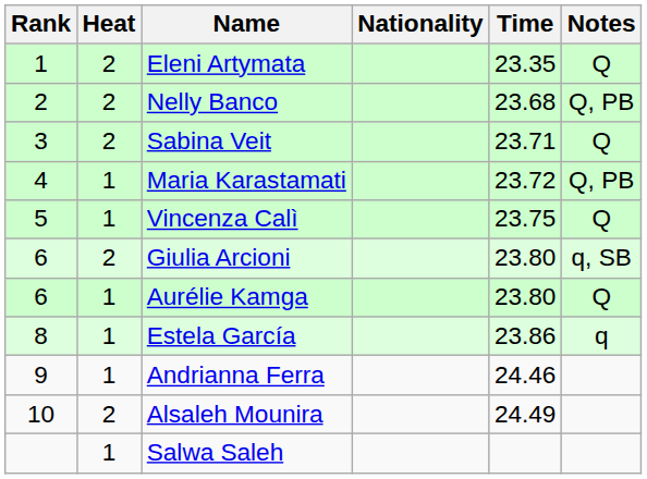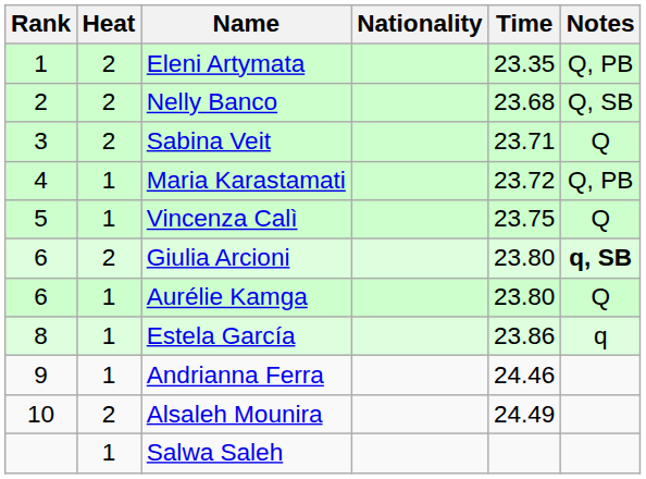Eleni Artymata | Notes: Q -> Q, PB
Nelly Banco | Notes: Q, PB -> Q, SB
Giulia Arcioni | Notes: normal -> bold
